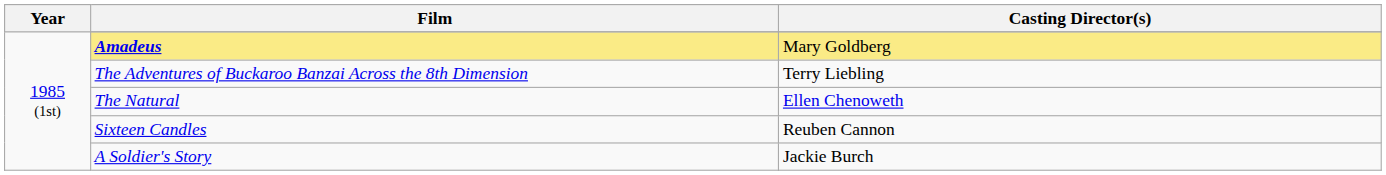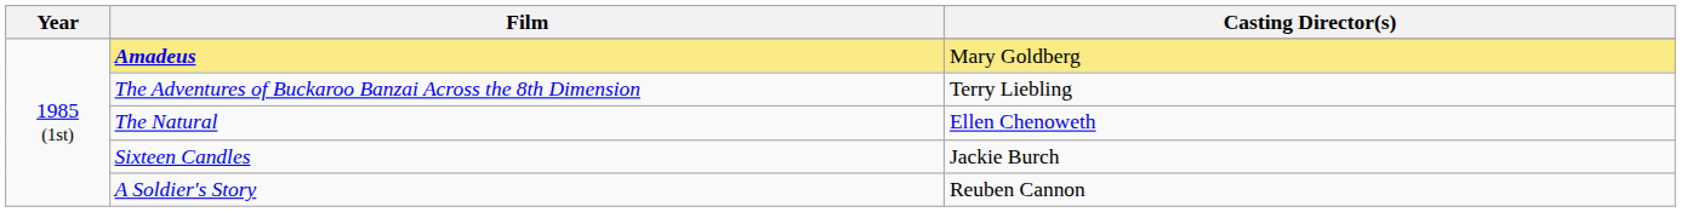Sixteen Candles | Casting Director(s): Reuben Cannon -> Jackie Burch
A Soldier's Story | Casting Director(s): Jackie Burch -> Reuben Cannon
